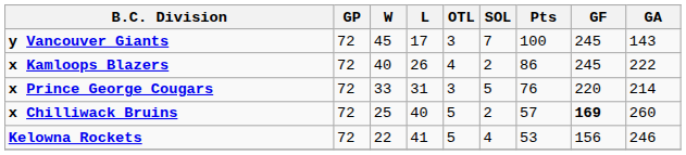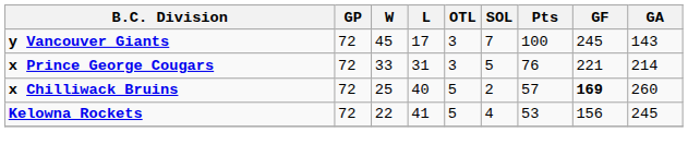- row: x Kamloops Blazers | 72 | 40 | 26 | 4 | 2 | 86 | 245 | 222
x Prince George Cougars | GF: 220 -> 221
Kelowna Rockets | GA: 246 -> 245
